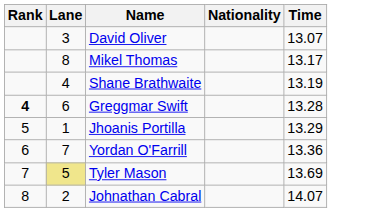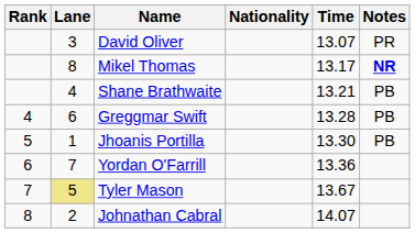+ column: Notes | PR | NR | PB | PB | PB
Shane Brathwaite | Time: 13.19 -> 13.21
Greggmar Swift | Rank: bold -> normal
Jhoanis Portilla | Time: 13.29 -> 13.30
Tyler Mason | Time: 13.69 -> 13.67
